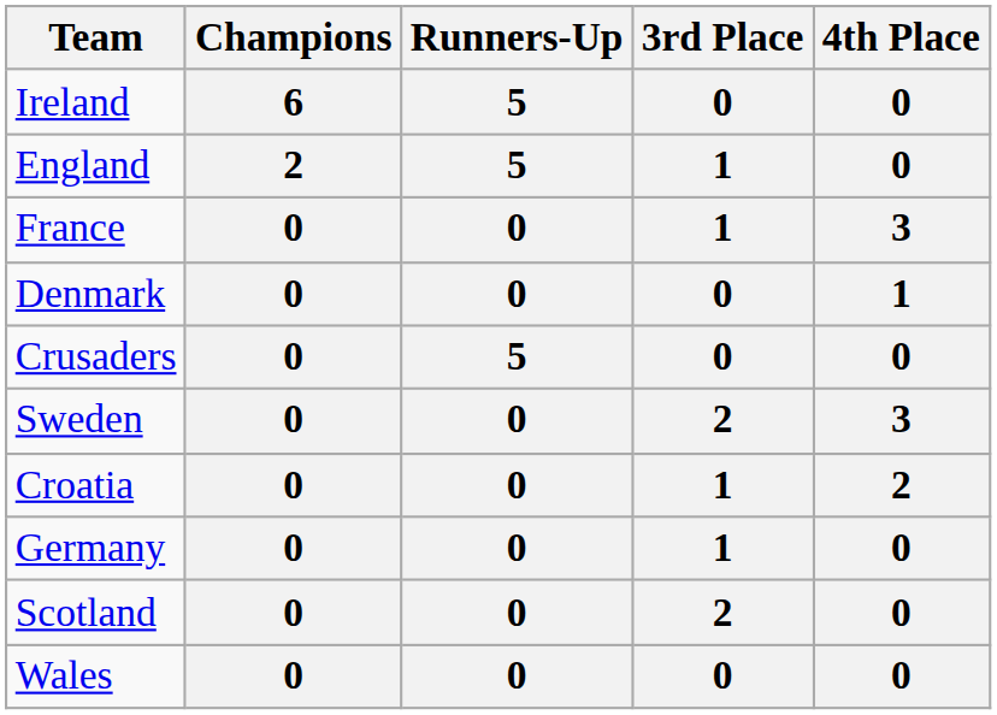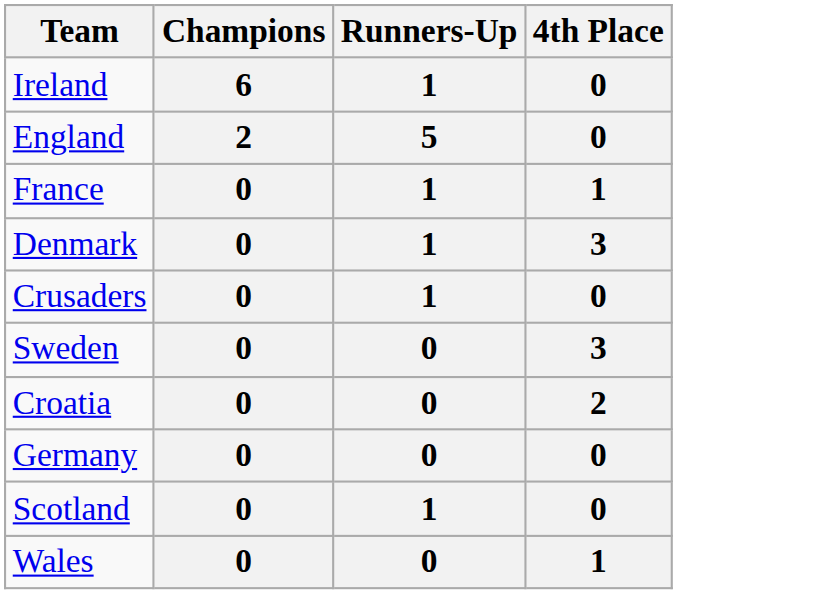- column: 3rd Place | 0 | 1 | 1 | 0 | 0 | 2 | 1 | 1 | 2 | 0
Ireland | Runners-Up: 5 -> 1
France | Runners-Up: 0 -> 1
France | 4th Place: 3 -> 1
Denmark | Runners-Up: 0 -> 1
Denmark | 4th Place: 1 -> 3
Crusaders | Runners-Up: 5 -> 1
Scotland | Runners-Up: 0 -> 1
Wales | 4th Place: 0 -> 1
